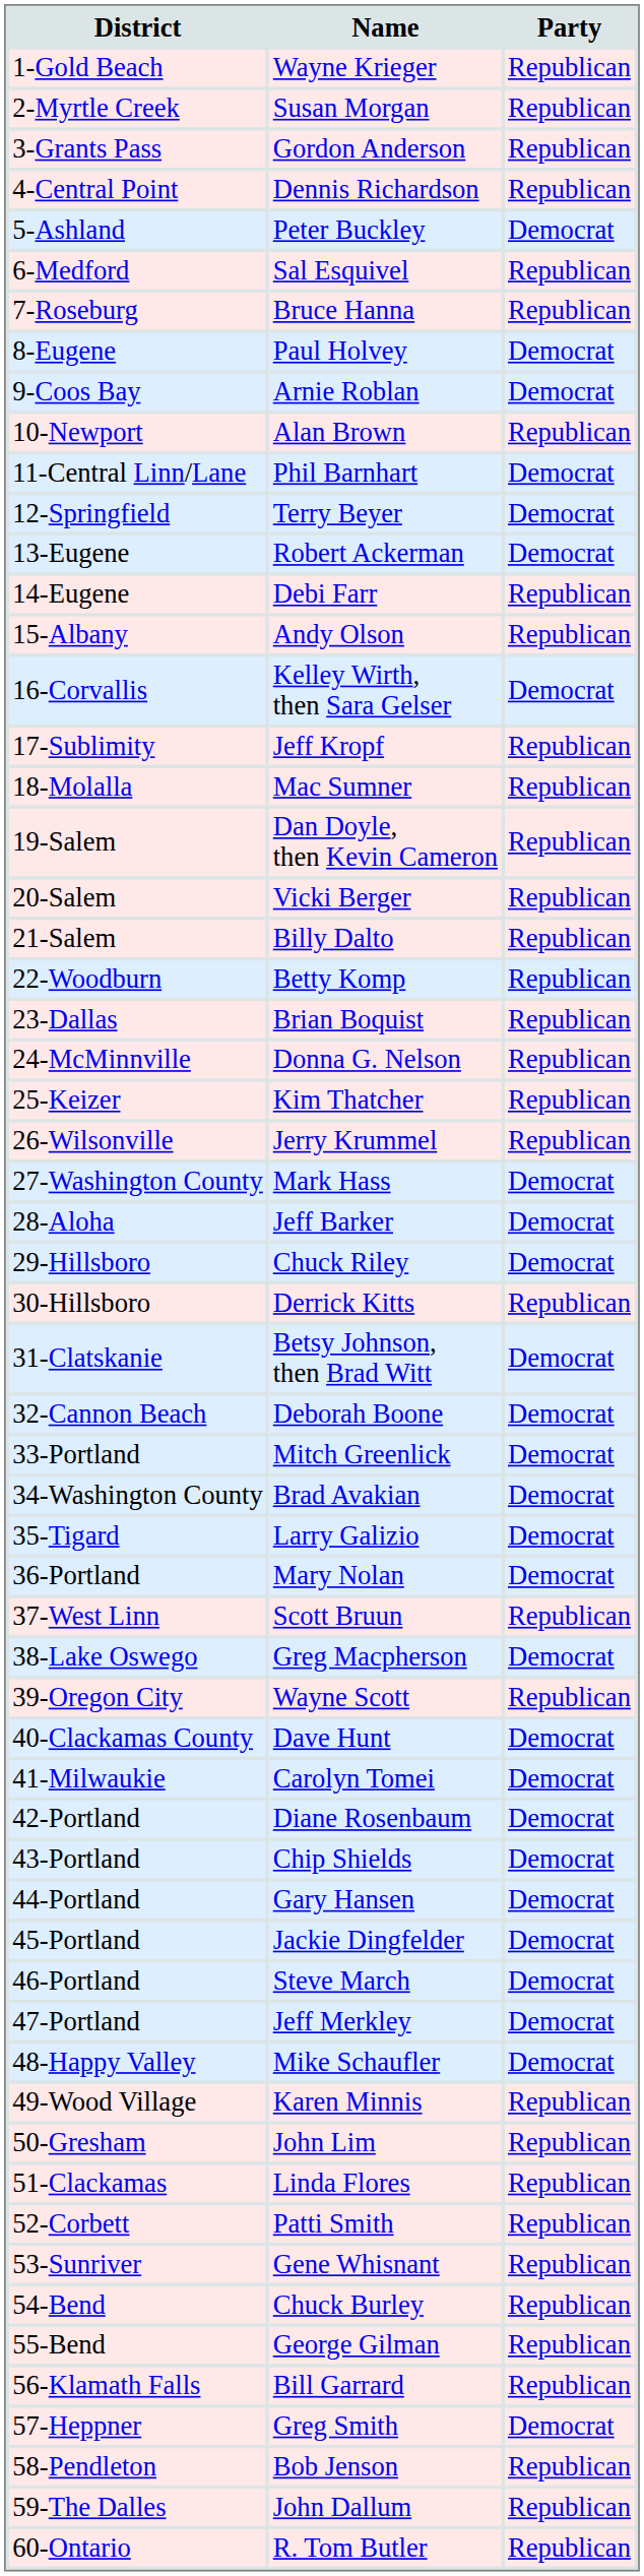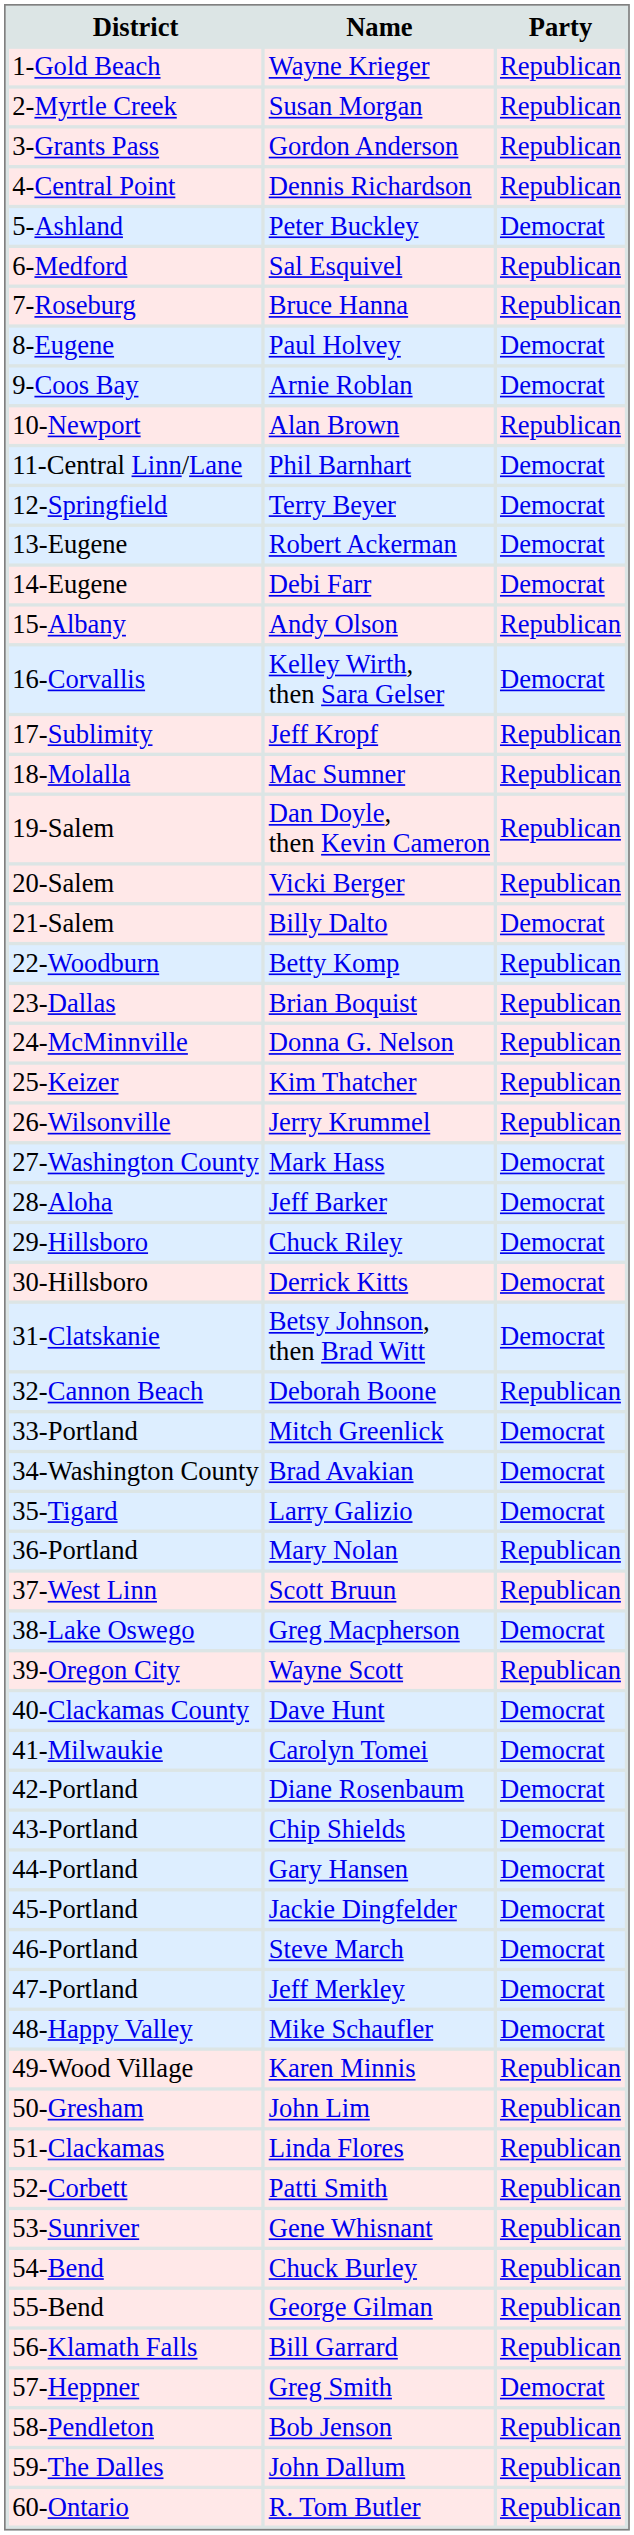14-Eugene | Party: Republican -> Democrat
21-Salem | Party: Republican -> Democrat
30-Hillsboro | Party: Republican -> Democrat
32-Cannon Beach | Party: Democrat -> Republican
36-Portland | Party: Democrat -> Republican
